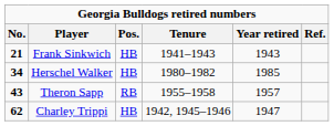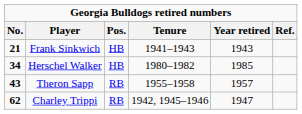Charley Trippi | Pos.: HB -> RB
